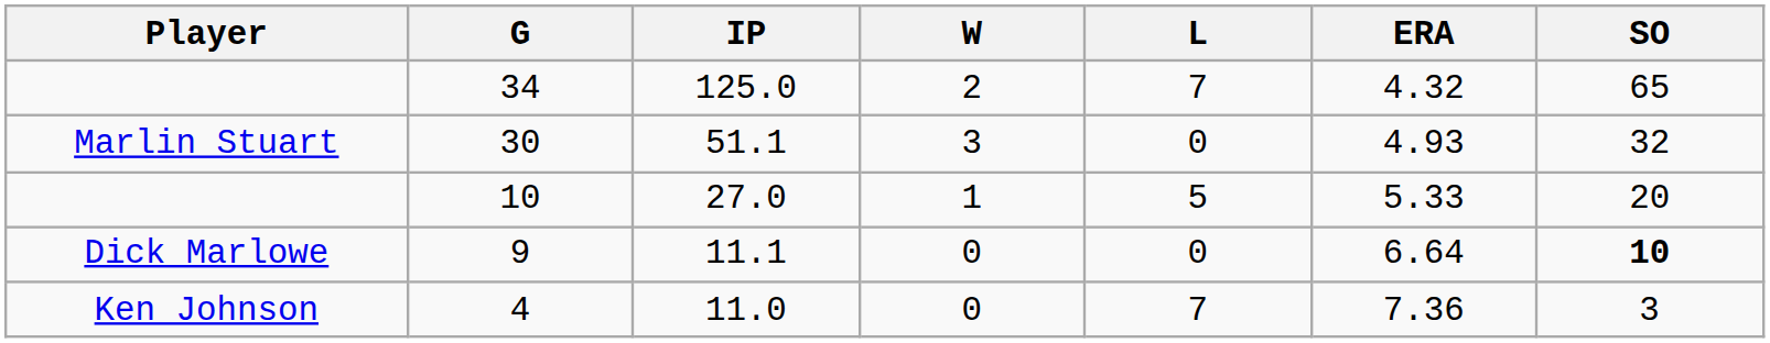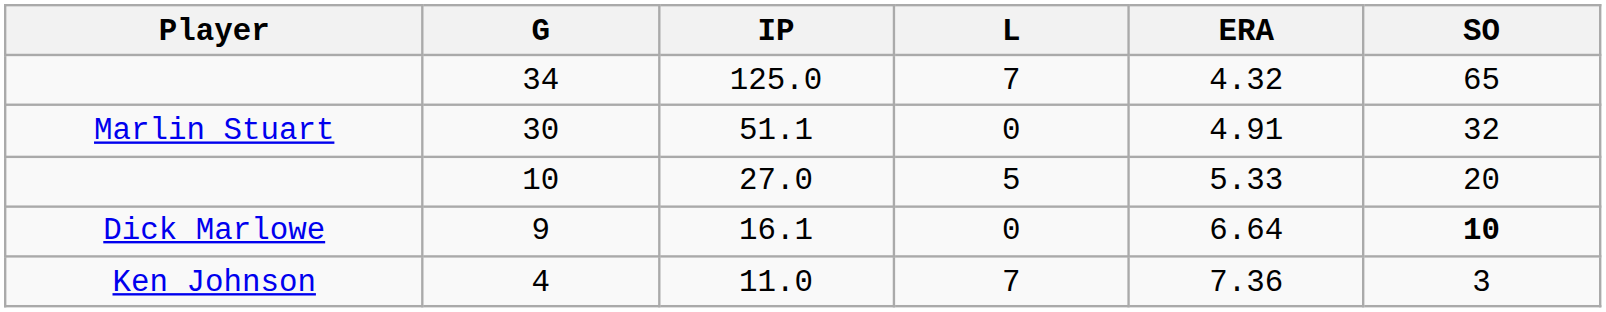- column: W | 2 | 3 | 1 | 0 | 0
30 | ERA: 4.93 -> 4.91
9 | IP: 11.1 -> 16.1
